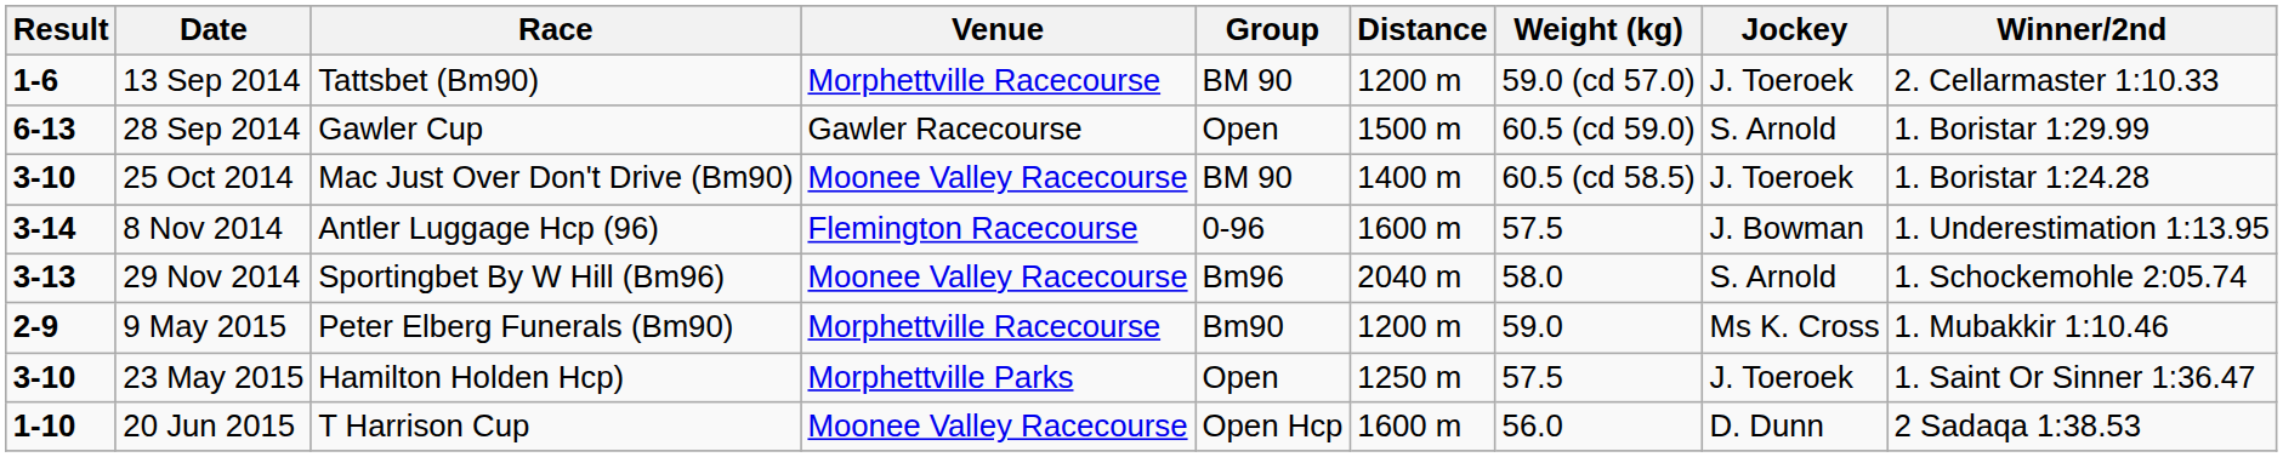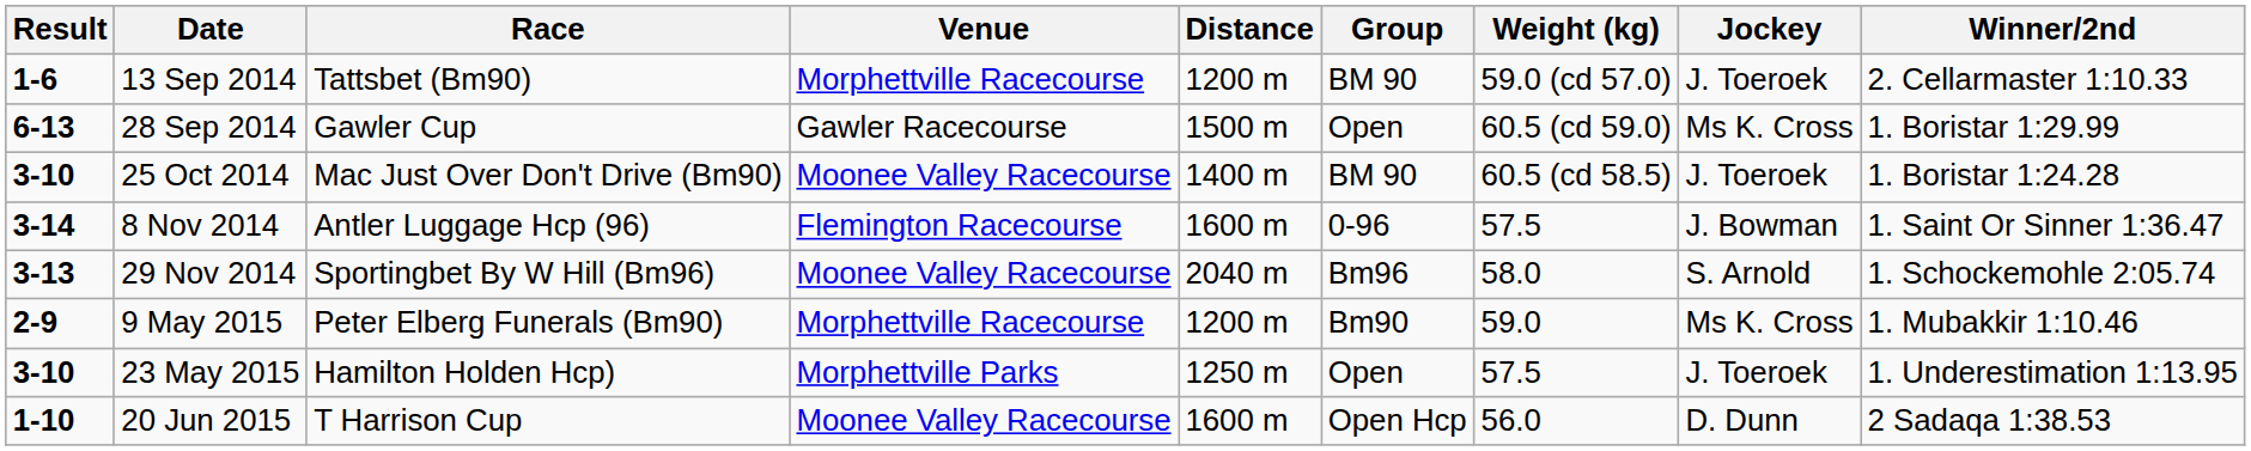columns swapped: Group <-> Distance
28 Sep 2014 | Jockey: S. Arnold -> Ms K. Cross
8 Nov 2014 | Winner/2nd: 1. Underestimation 1:13.95 -> 1. Saint Or Sinner 1:36.47
23 May 2015 | Winner/2nd: 1. Saint Or Sinner 1:36.47 -> 1. Underestimation 1:13.95
